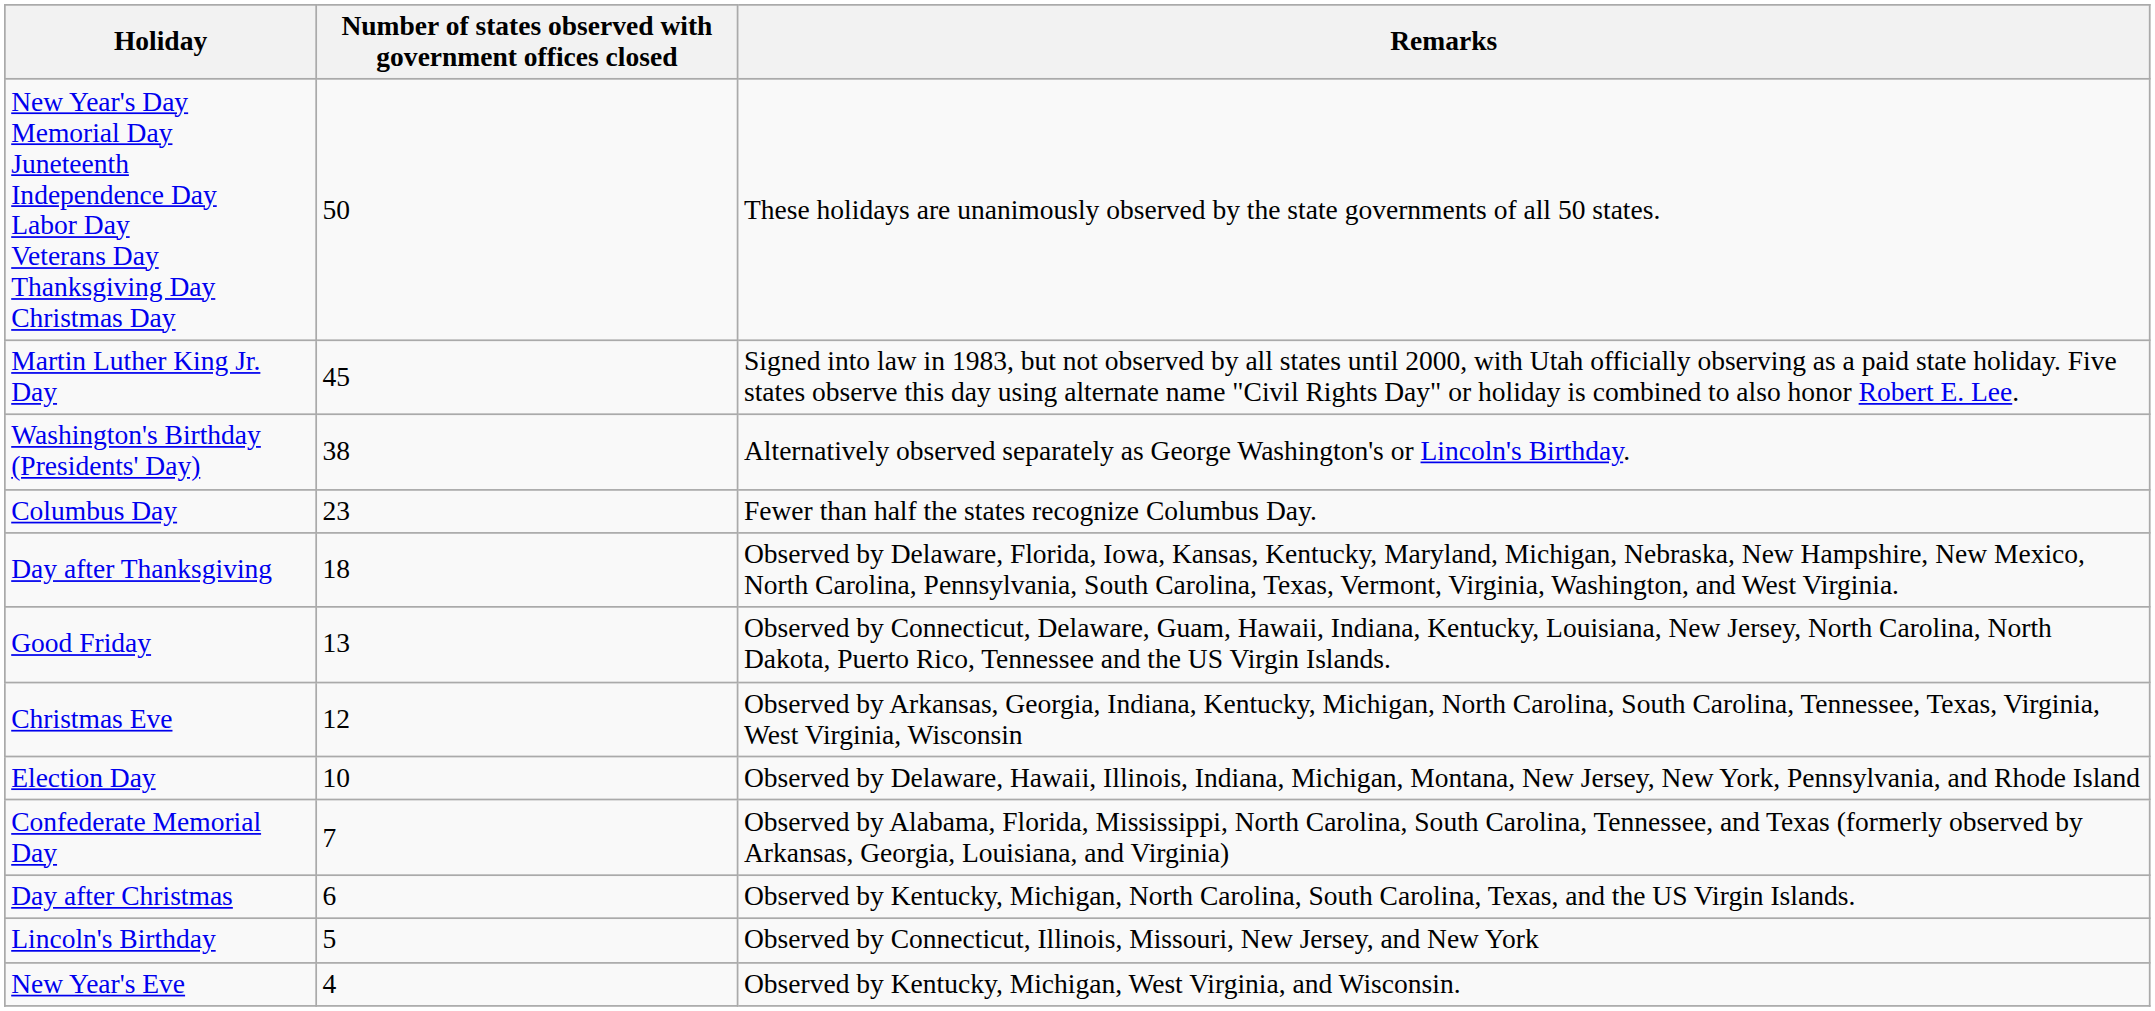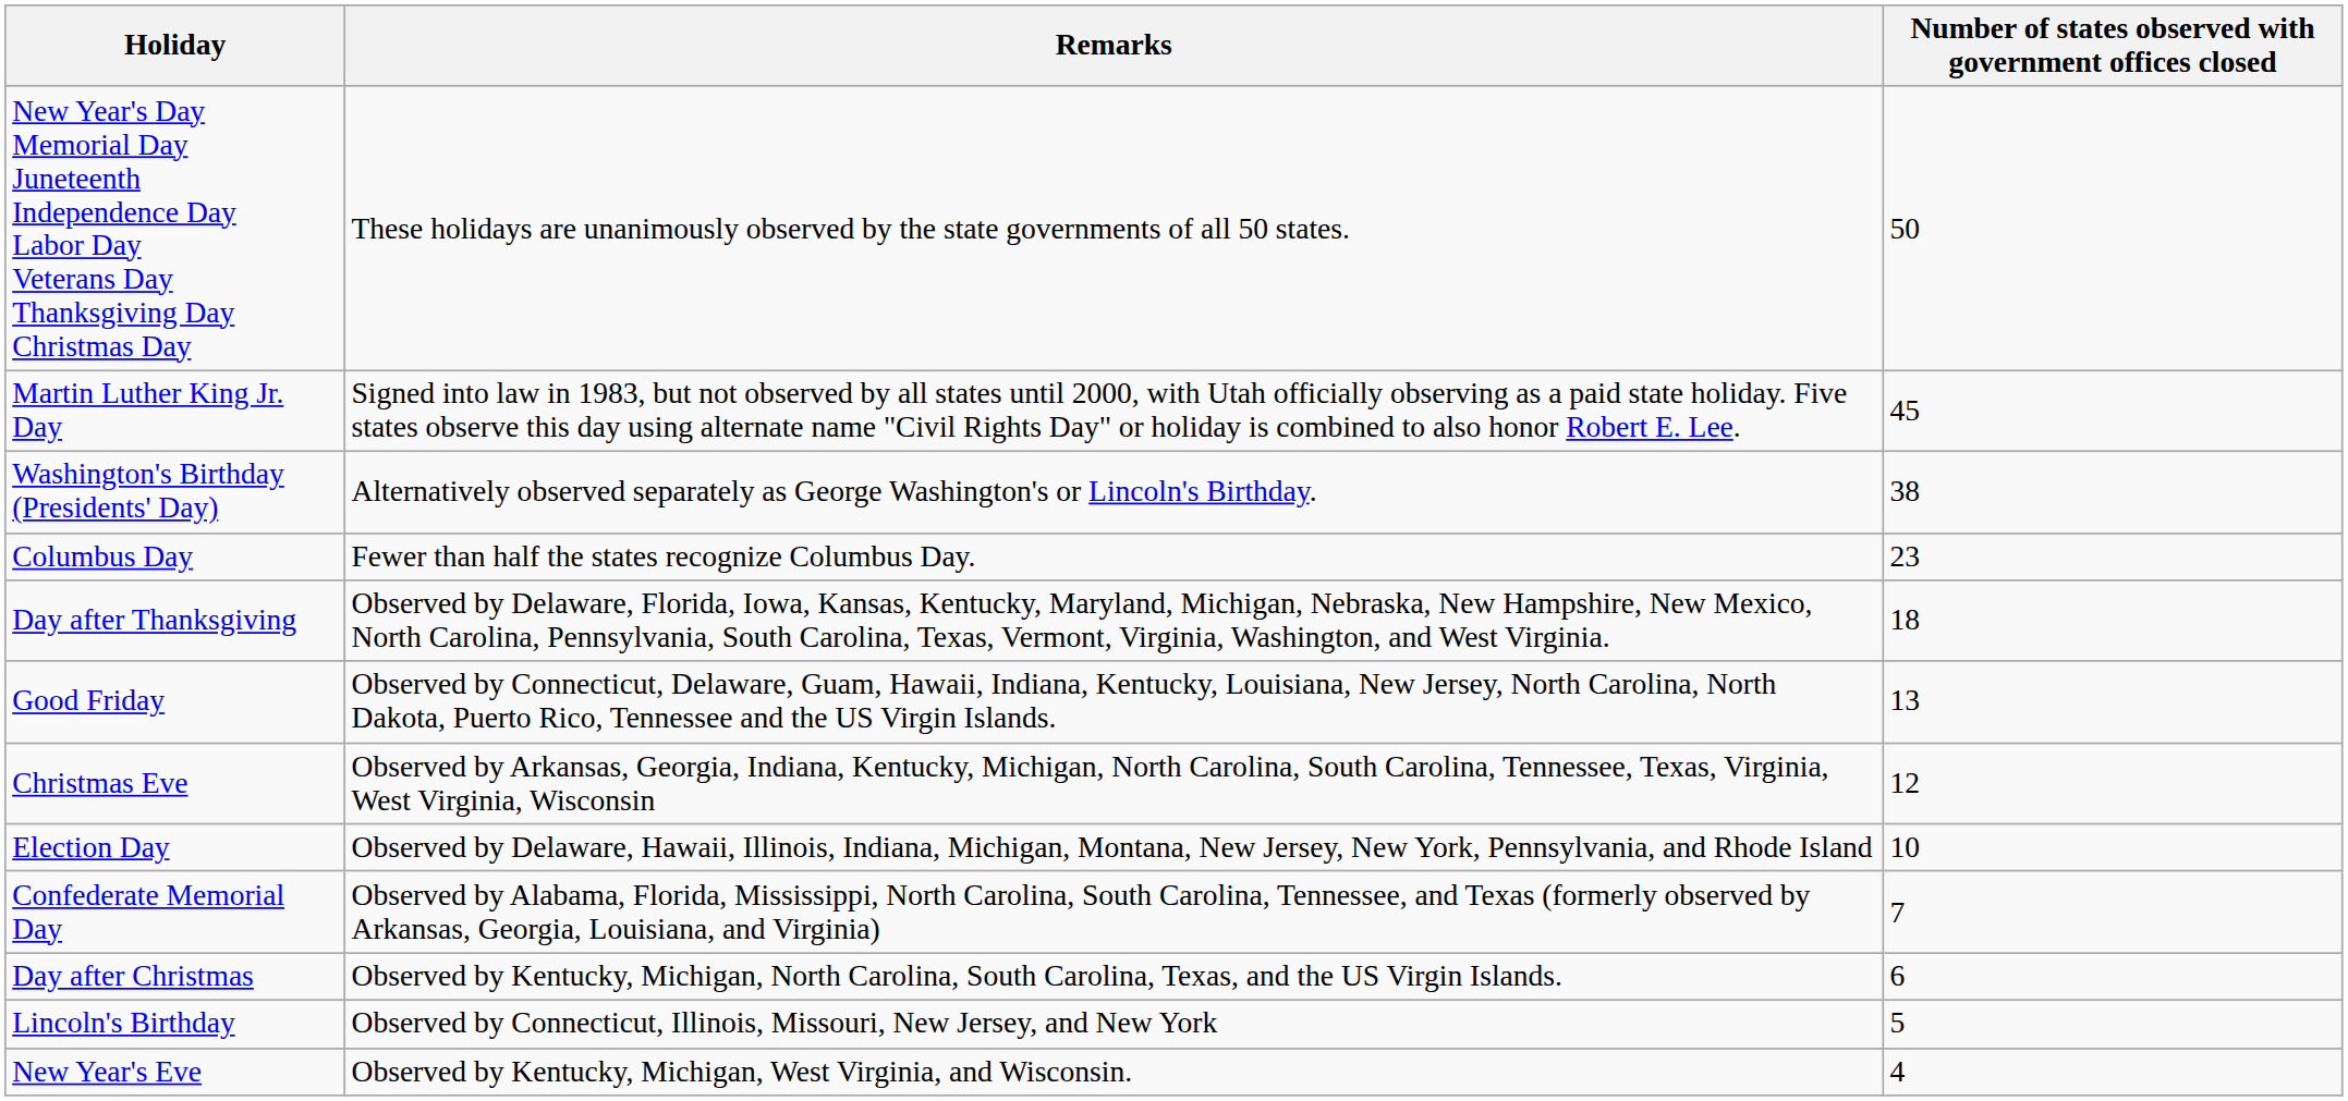columns swapped: Number of states observed with government offices closed <-> Remarks
